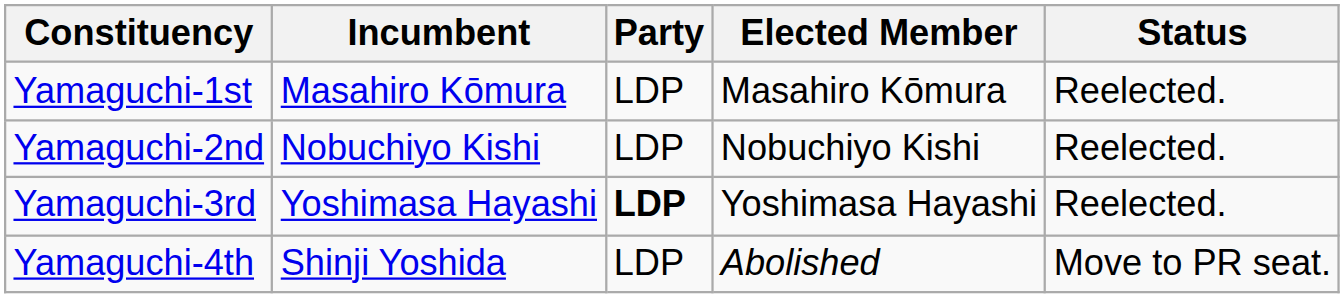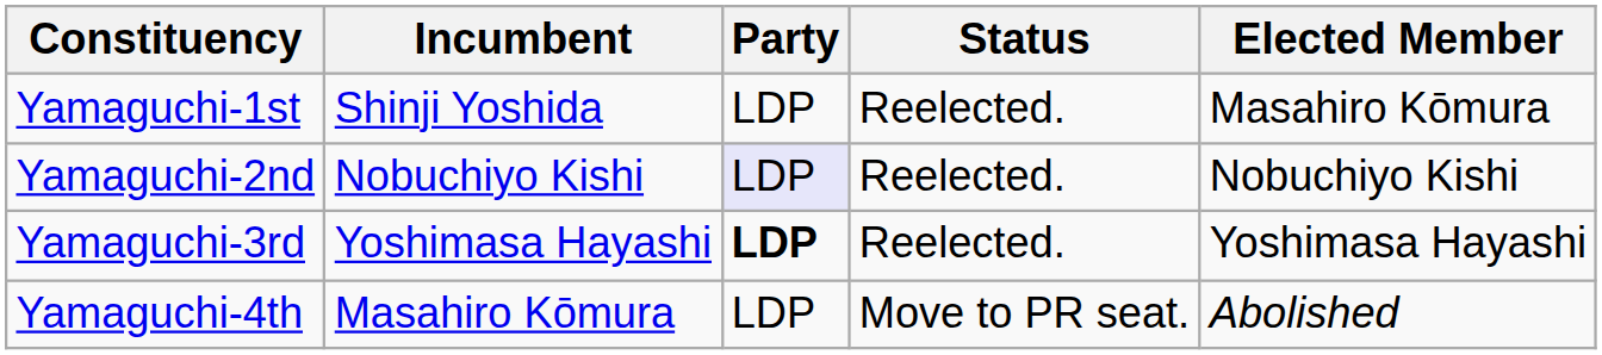columns swapped: Status <-> Elected Member
Yamaguchi-1st | Incumbent: Masahiro Kōmura -> Shinji Yoshida
Yamaguchi-2nd | Party: no background -> lavender background
Yamaguchi-4th | Incumbent: Shinji Yoshida -> Masahiro Kōmura
